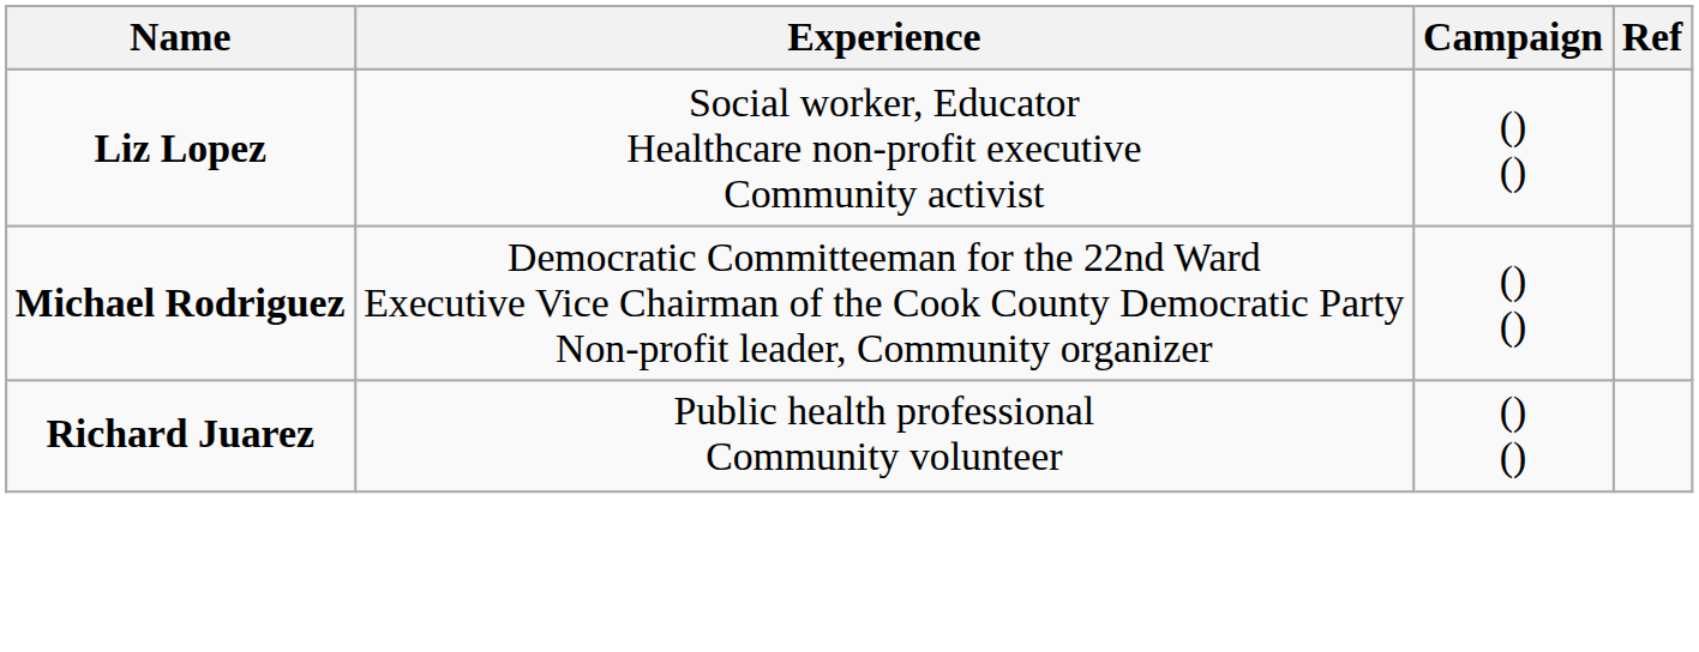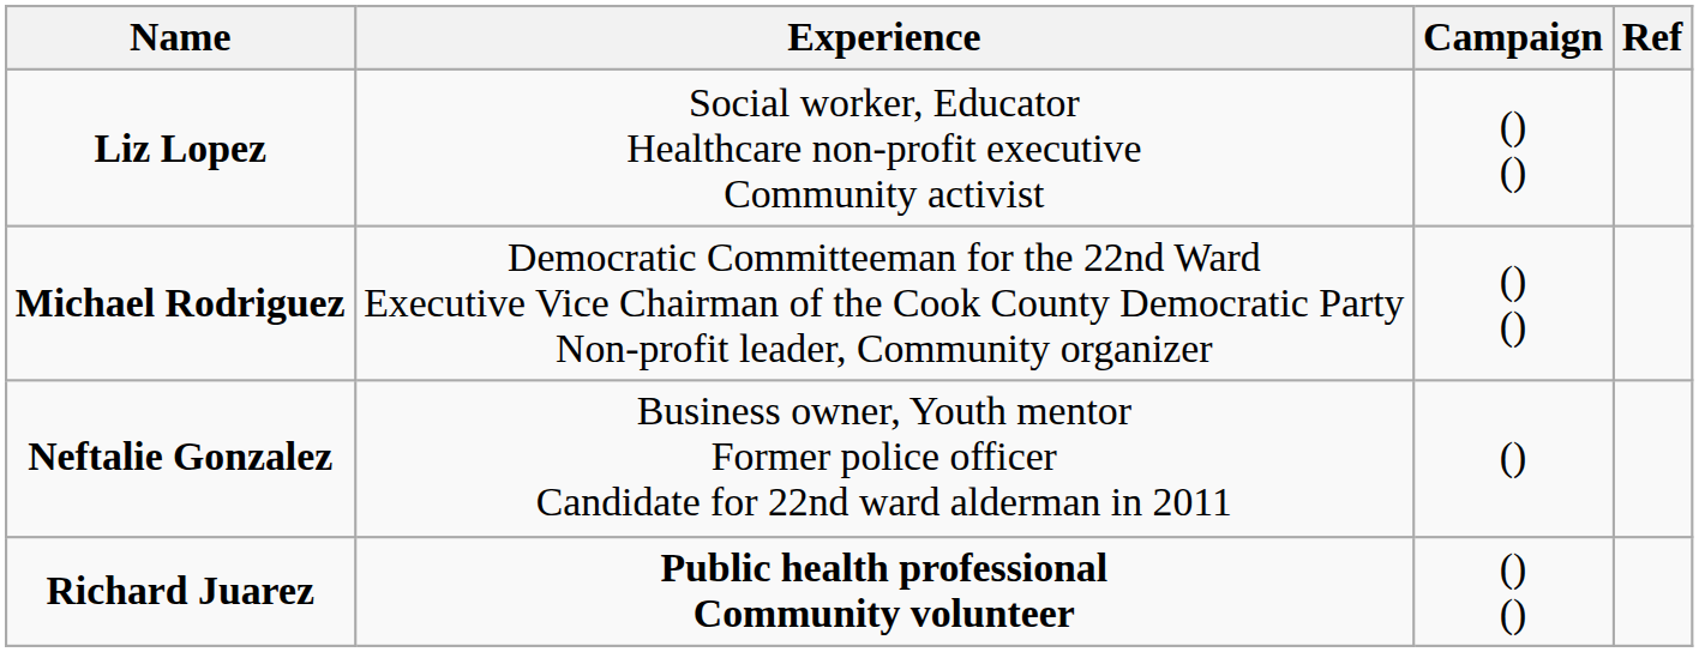+ row: Neftalie Gonzalez | Business owner, Youth mentor Former police officer Candidate for 22nd ward alderman in 2011 | ()
Richard Juarez | Experience: normal -> bold
